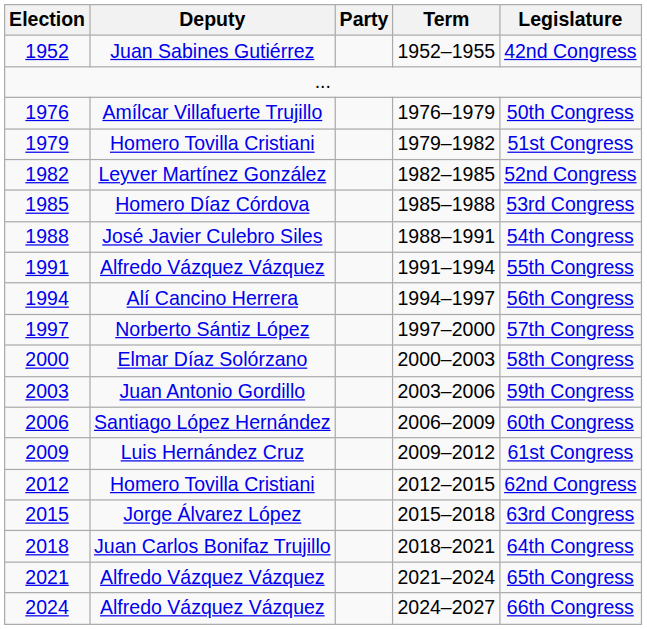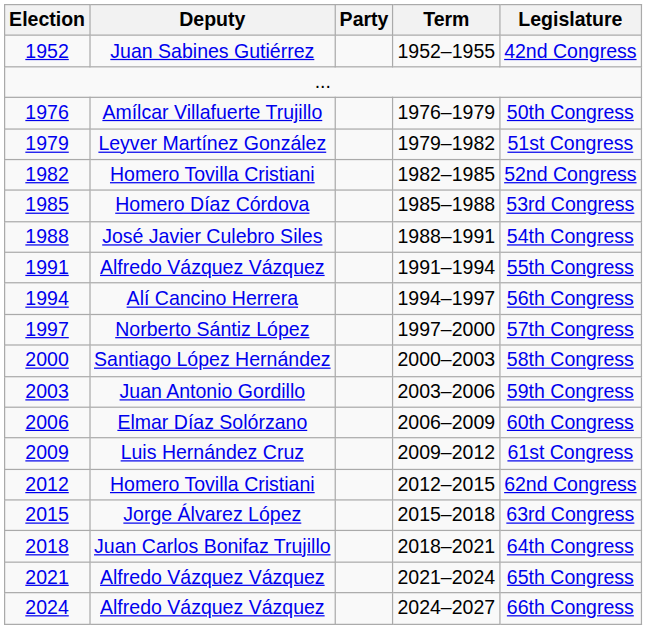1979 | Deputy: Homero Tovilla Cristiani -> Leyver Martínez González
1982 | Deputy: Leyver Martínez González -> Homero Tovilla Cristiani
2000 | Deputy: Elmar Díaz Solórzano -> Santiago López Hernández
2006 | Deputy: Santiago López Hernández -> Elmar Díaz Solórzano
